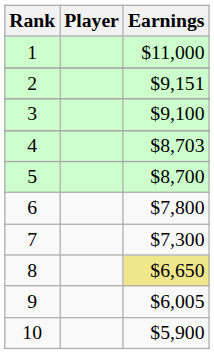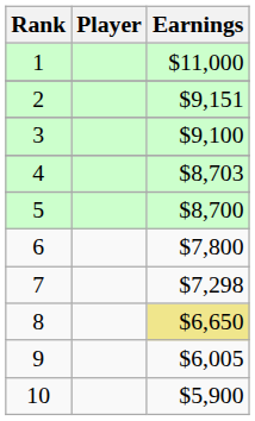7 | Earnings: $7,300 -> $7,298
